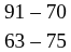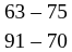rows swapped: 91 – 70 <-> 63 – 75
